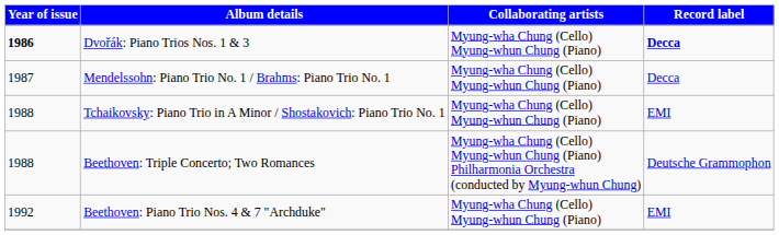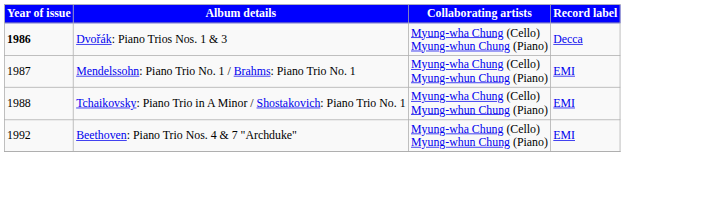Dvořák: Piano Trios Nos. 1 & 3 | Record label: bold -> normal
Mendelssohn: Piano Trio No. 1 / Brahms: Piano Trio No. 1 | Record label: Decca -> EMI
- row: 1988 | Beethoven: Triple Concerto; Two Romances | Myung-wha Chung (Cello) Myung-whun Chung (Piano) Philharmonia Orchestra (conducted by Myung-whun Chung) | Deutsche Grammophon
